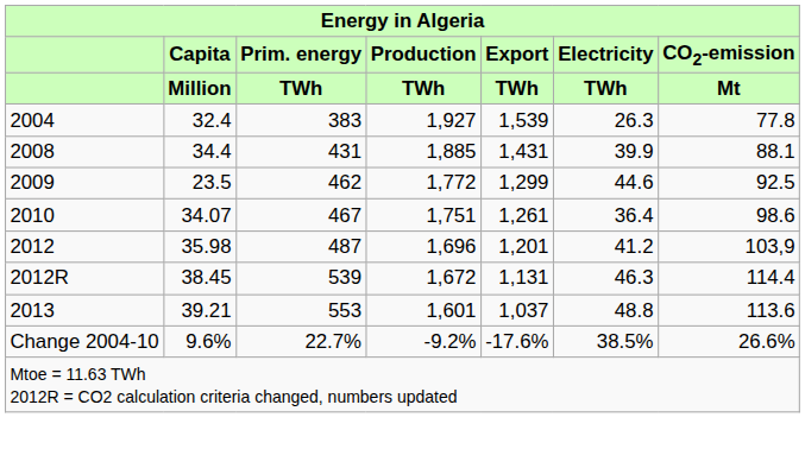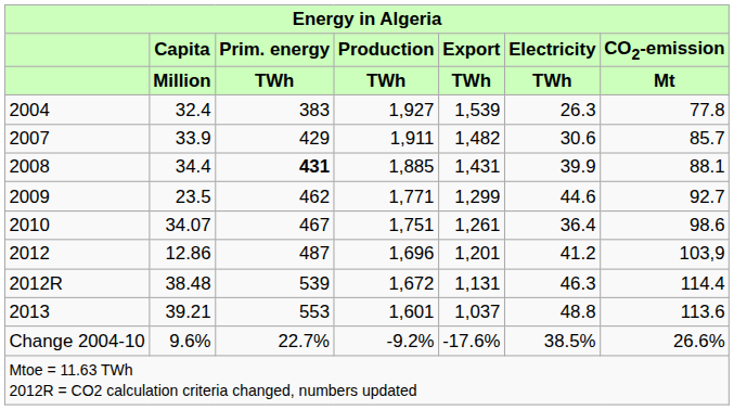+ row: 2007 | 33.9 | 429 | 1,911 | 1,482 | 30.6 | 85.7
2008 | Prim. energy / TWh: normal -> bold
2009 | Production / TWh: 1,772 -> 1,771
2009 | CO2-emission / Mt: 92.5 -> 92.7
2012 | Capita / Million: 35.98 -> 12.86
2012R | Capita / Million: 38.45 -> 38.48
